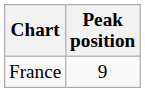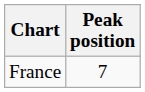France | Peak position: 9 -> 7
